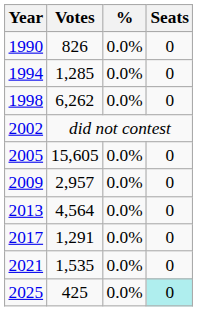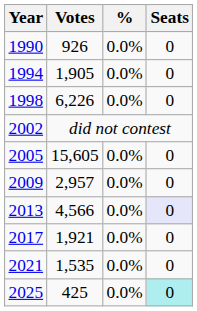1990 | Votes: 826 -> 926
1994 | Votes: 1,285 -> 1,905
1998 | Votes: 6,262 -> 6,226
2013 | Votes: 4,564 -> 4,566
2013 | Seats: no background -> lavender background
2017 | Votes: 1,291 -> 1,921
